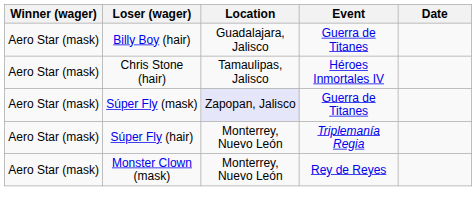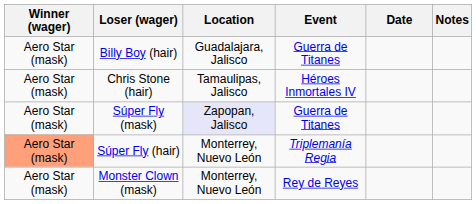+ column: Notes
Súper Fly (hair) | Winner (wager): no background -> lightsalmon background
